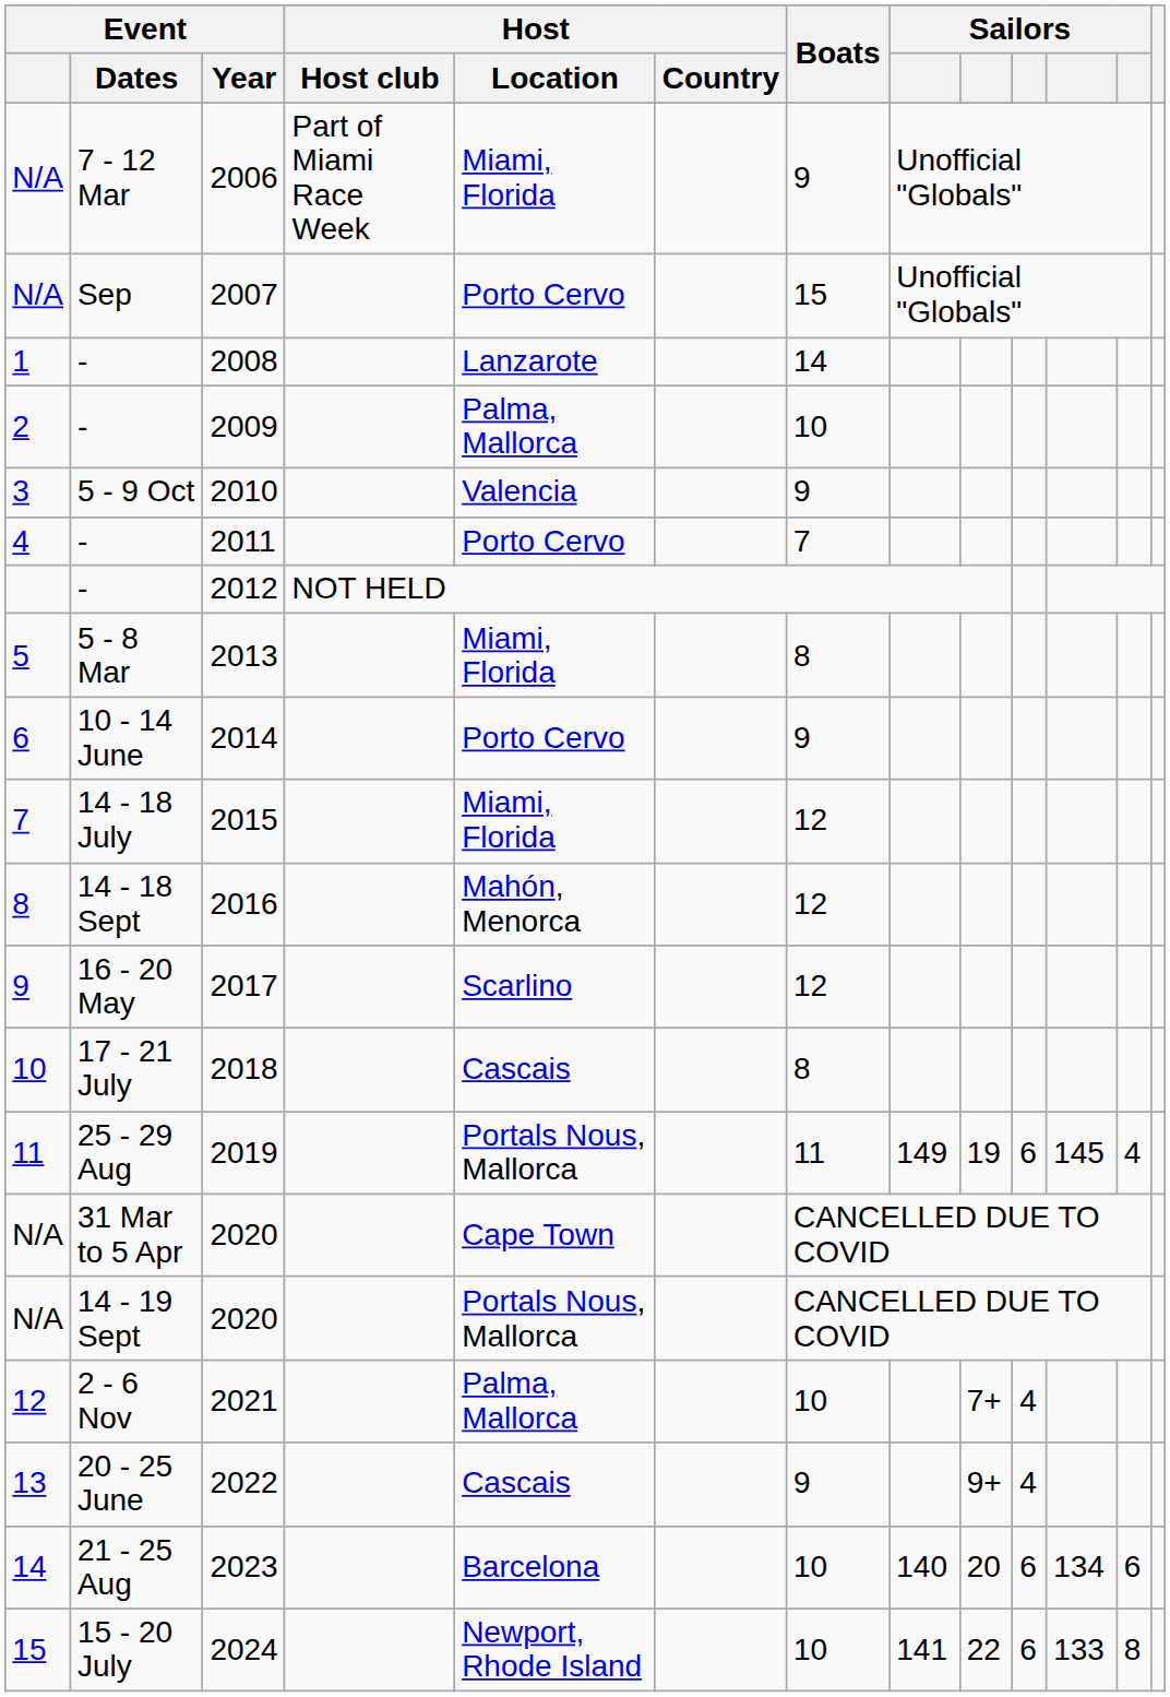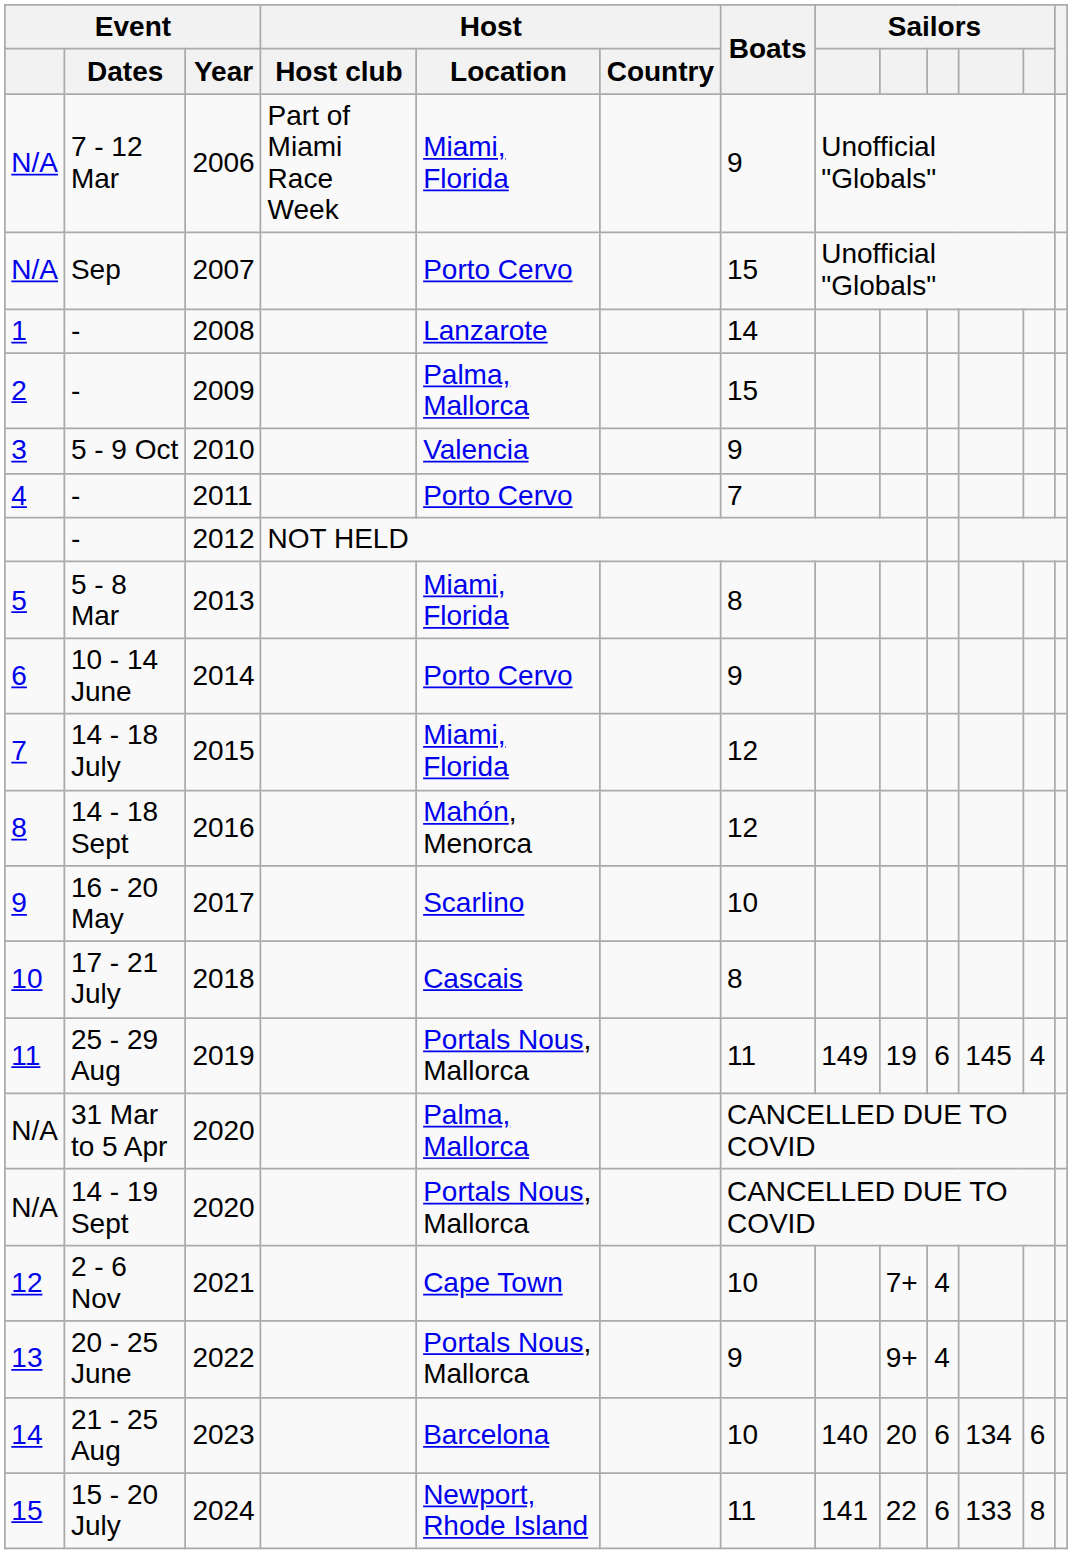2009 | Boats: 10 -> 15
2017 | Boats: 12 -> 10
31 Mar to 5 Apr / 2020 | Host / Location: Cape Town -> Palma, Mallorca
2021 | Host / Location: Palma, Mallorca -> Cape Town
2022 | Host / Location: Cascais -> Portals Nous, Mallorca
2024 | Boats: 10 -> 11
